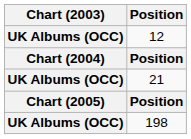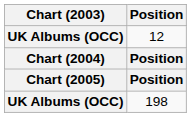- row: UK Albums (OCC) | 21
